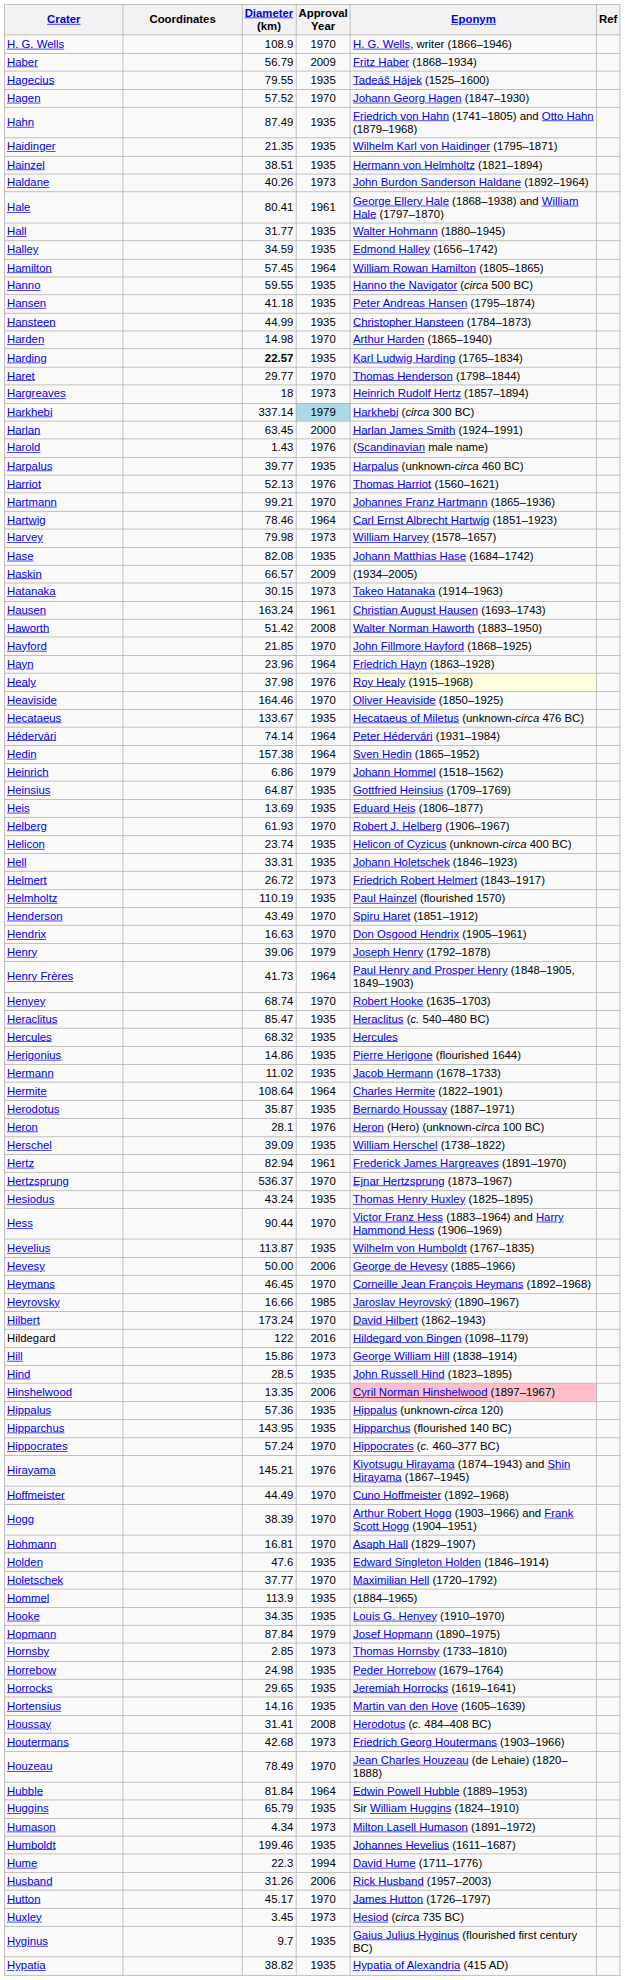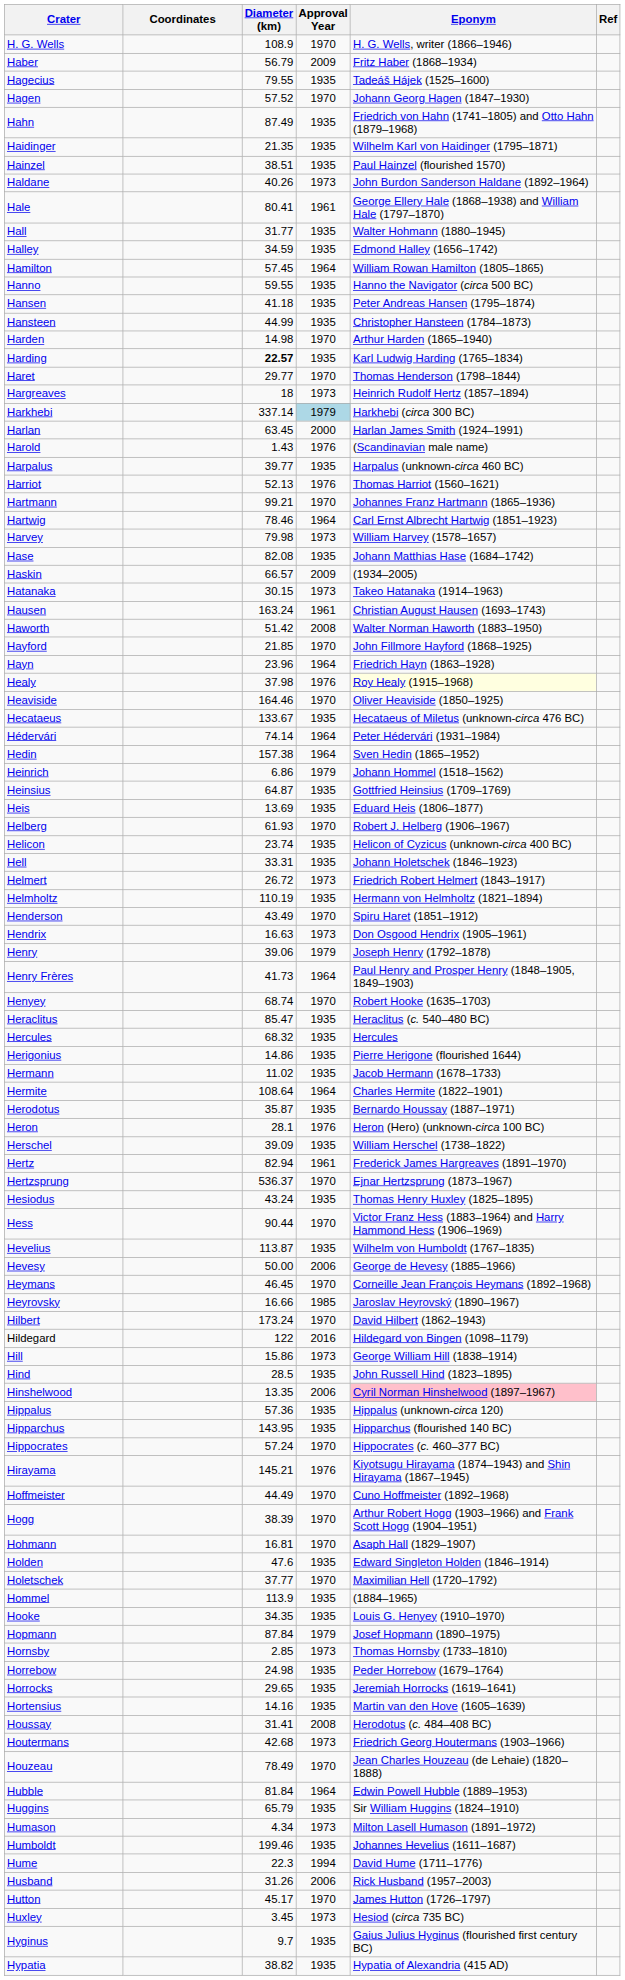Hainzel | Eponym: Hermann von Helmholtz (1821–1894) -> Paul Hainzel (flourished 1570)
Helmholtz | Eponym: Paul Hainzel (flourished 1570) -> Hermann von Helmholtz (1821–1894)
Hendrix | Approval Year: 1970 -> 1973
